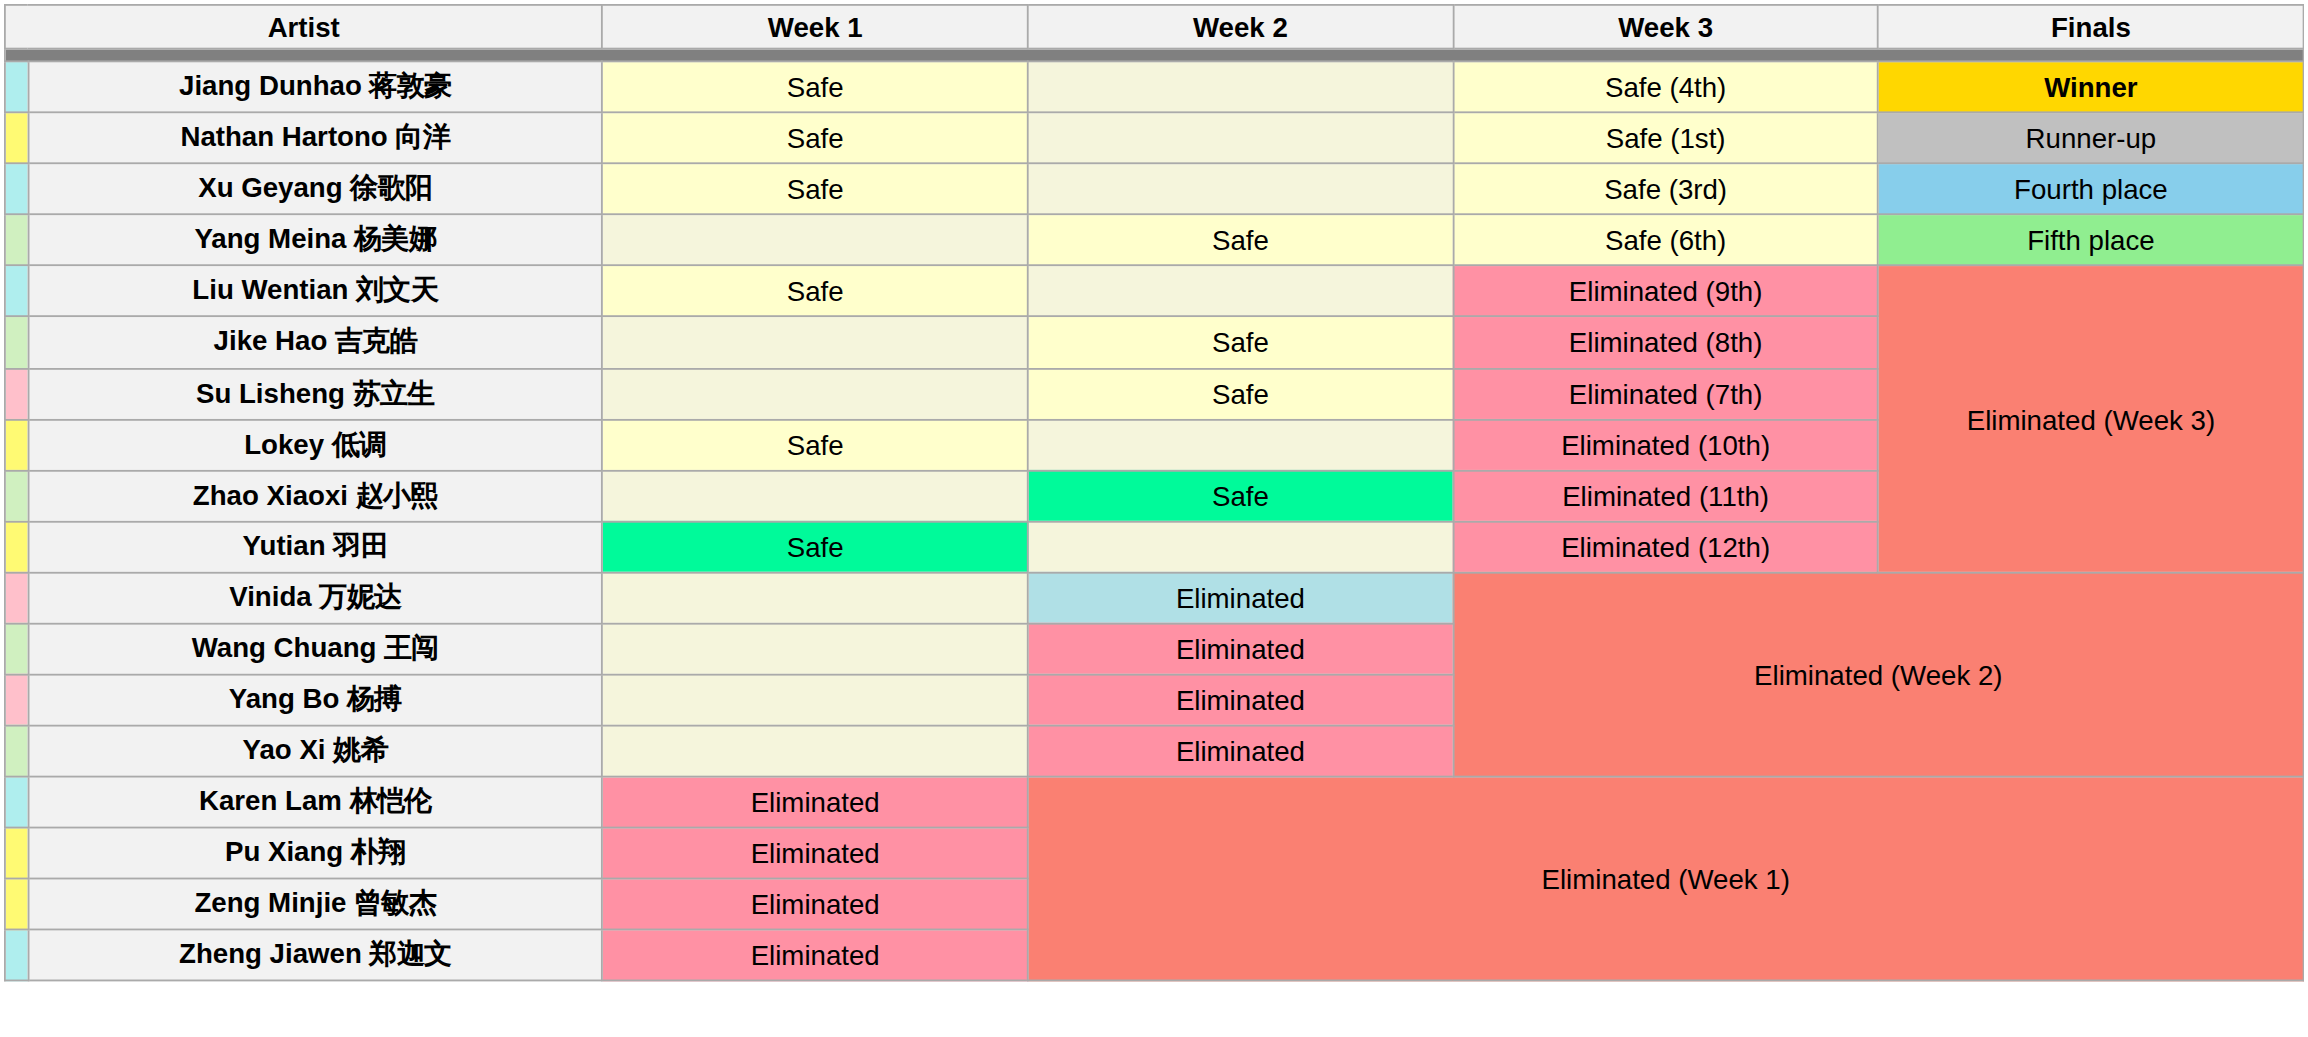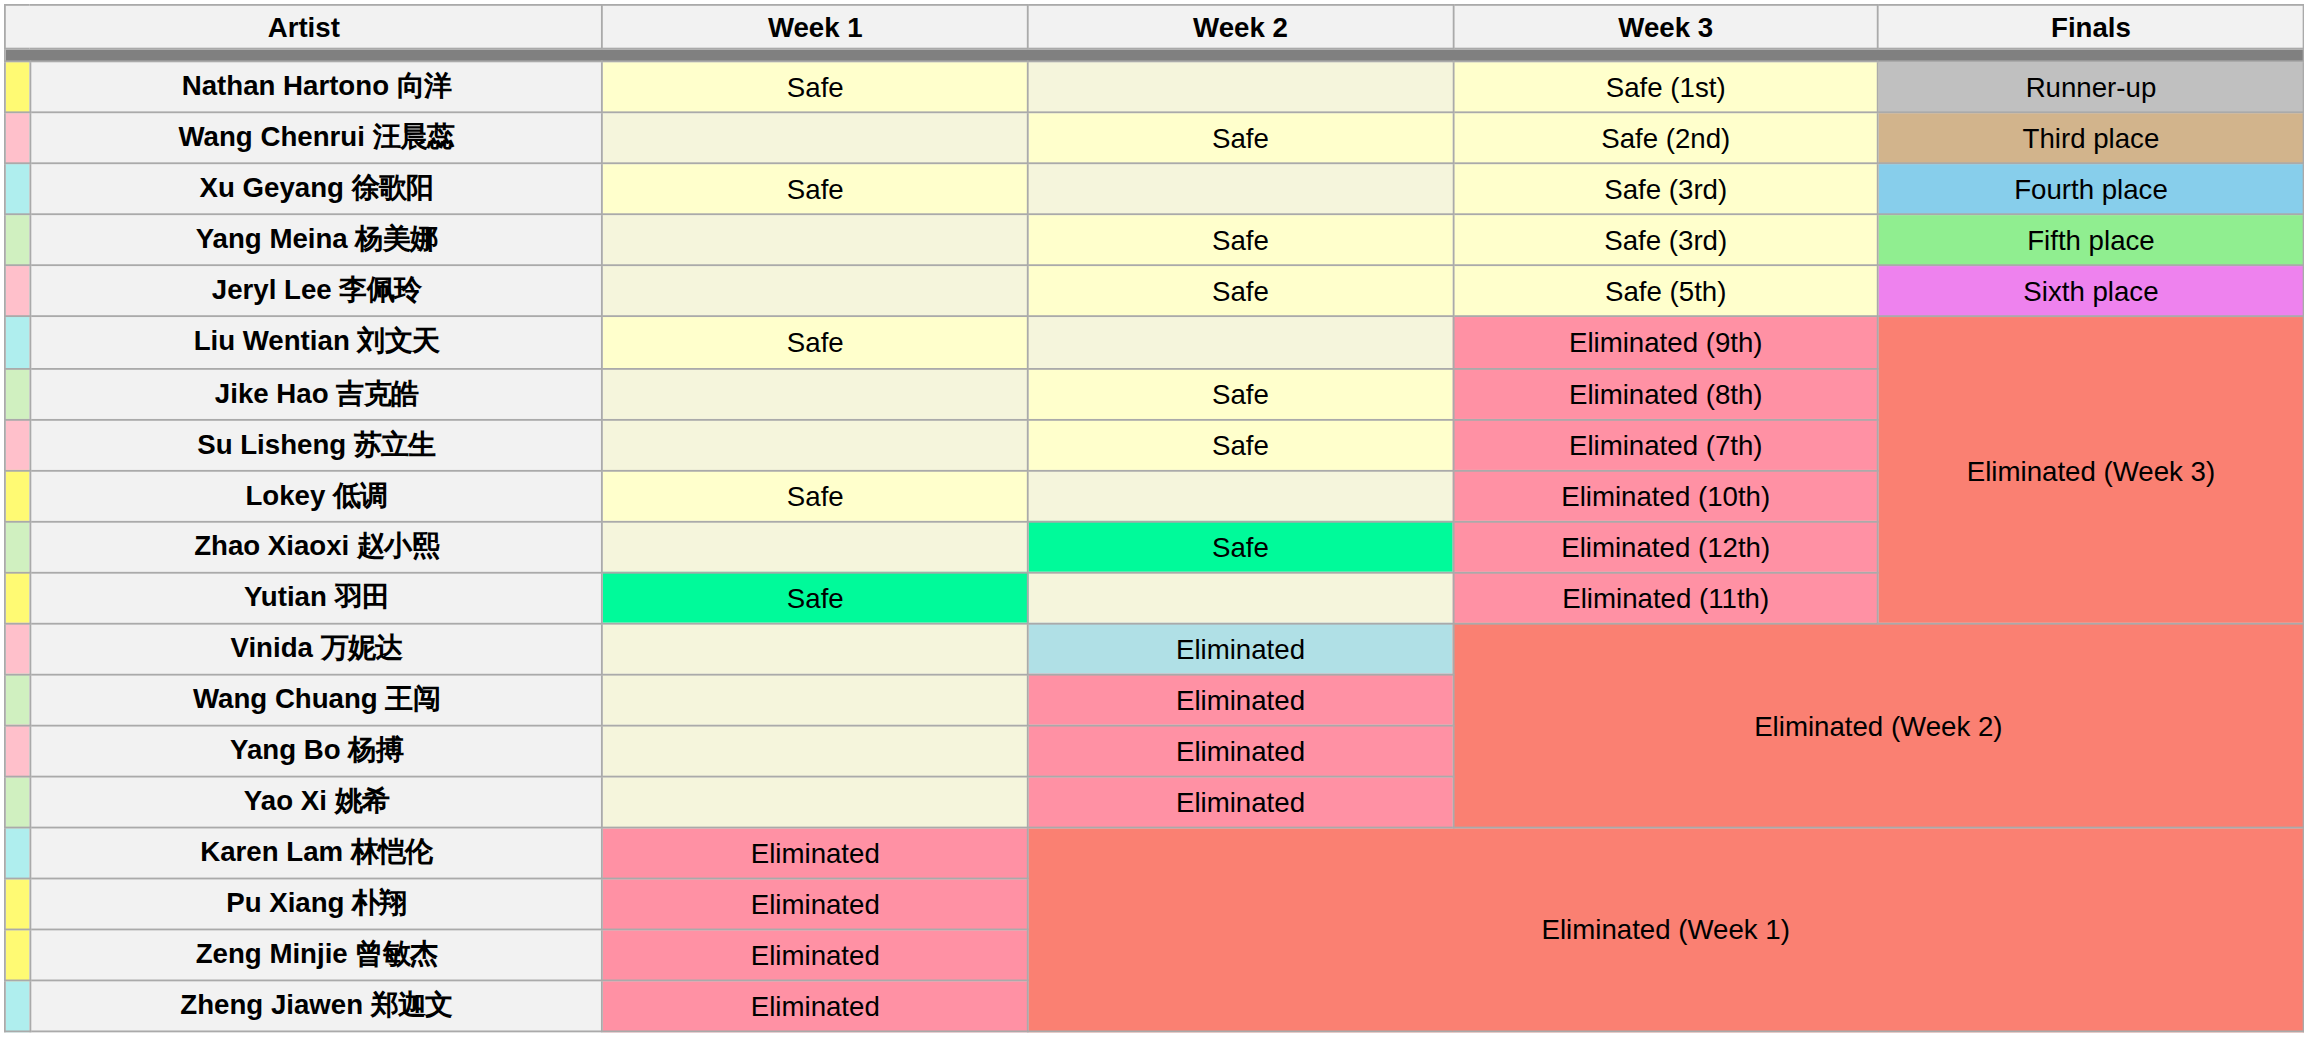- row: Jiang Dunhao 蒋敦豪 | Safe | Safe (4th) | Winner
+ row: Wang Chenrui 汪晨蕊 | Safe | Safe (2nd) | Third place
Yang Meina 杨美娜 | Week 3: Safe (6th) -> Safe (3rd)
+ row: Jeryl Lee 李佩玲 | Safe | Safe (5th) | Sixth place
Zhao Xiaoxi 赵小熙 | Week 3: Eliminated (11th) -> Eliminated (12th)
Yutian 羽田 | Week 3: Eliminated (12th) -> Eliminated (11th)
